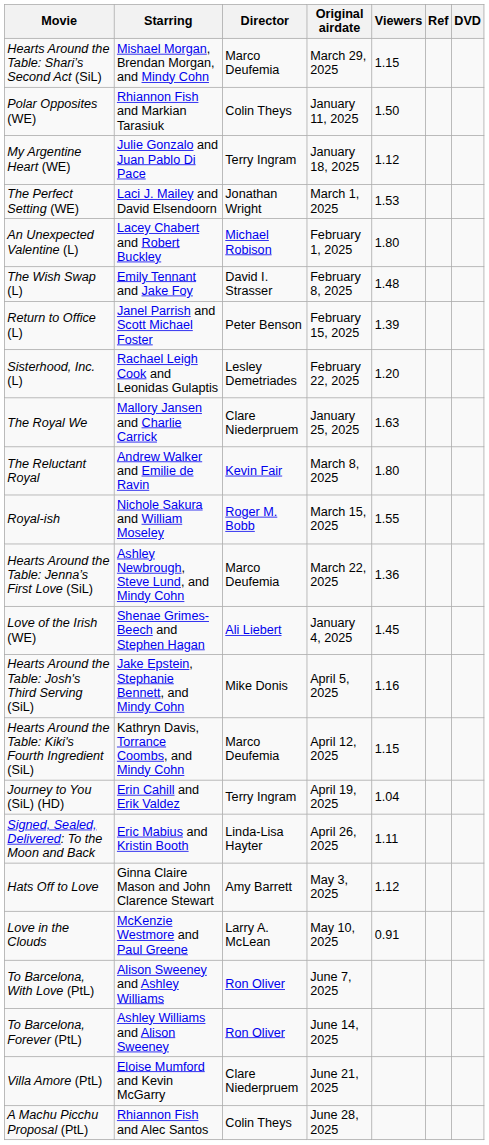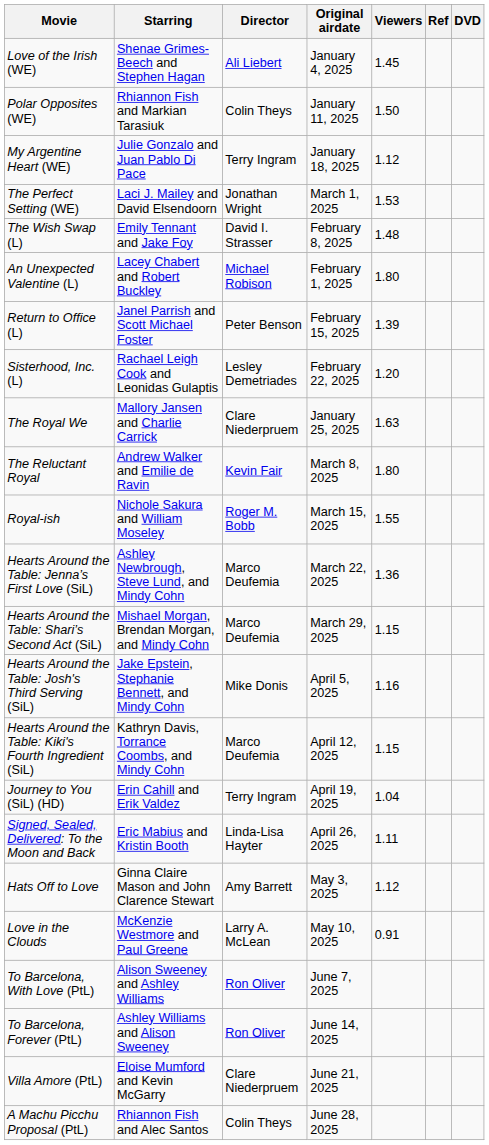rows swapped: Love of the Irish (WE) <-> Hearts Around the Table: Shari’s Second Act (SiL)
rows swapped: An Unexpected Valentine (L) <-> The Wish Swap (L)
